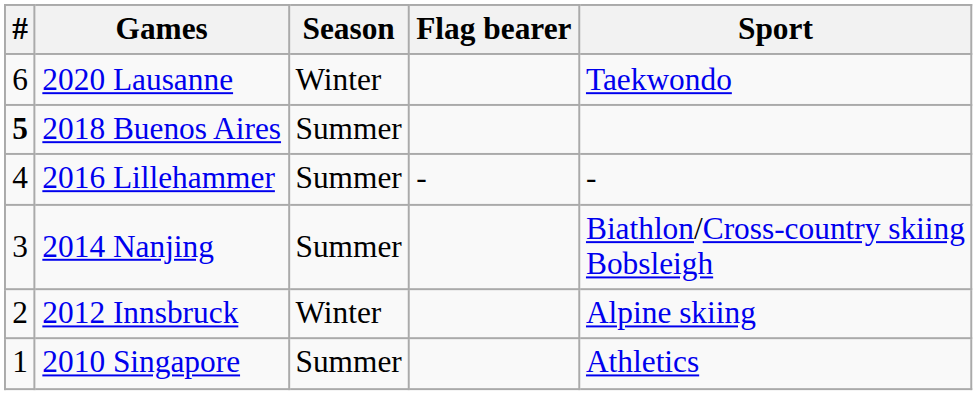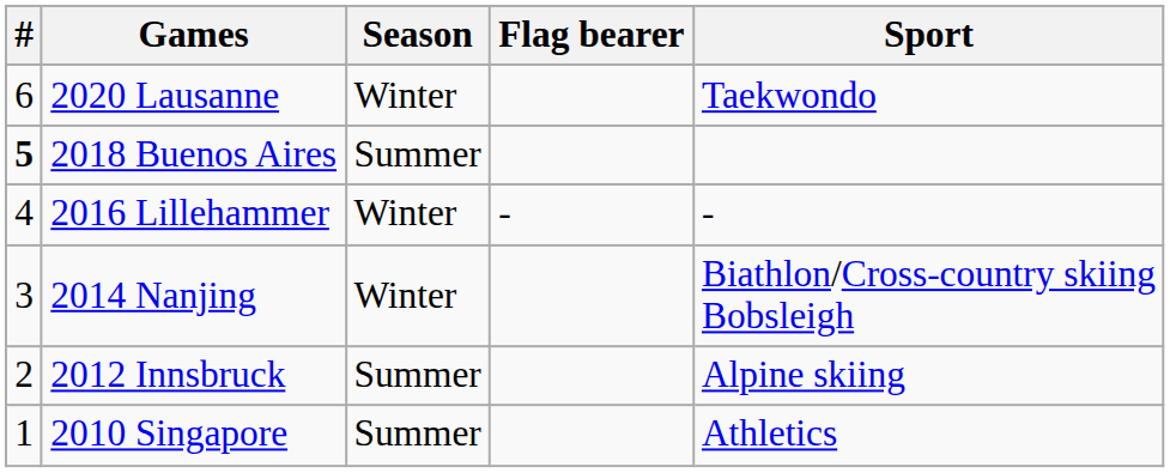2016 Lillehammer | Season: Summer -> Winter
2014 Nanjing | Season: Summer -> Winter
2012 Innsbruck | Season: Winter -> Summer
